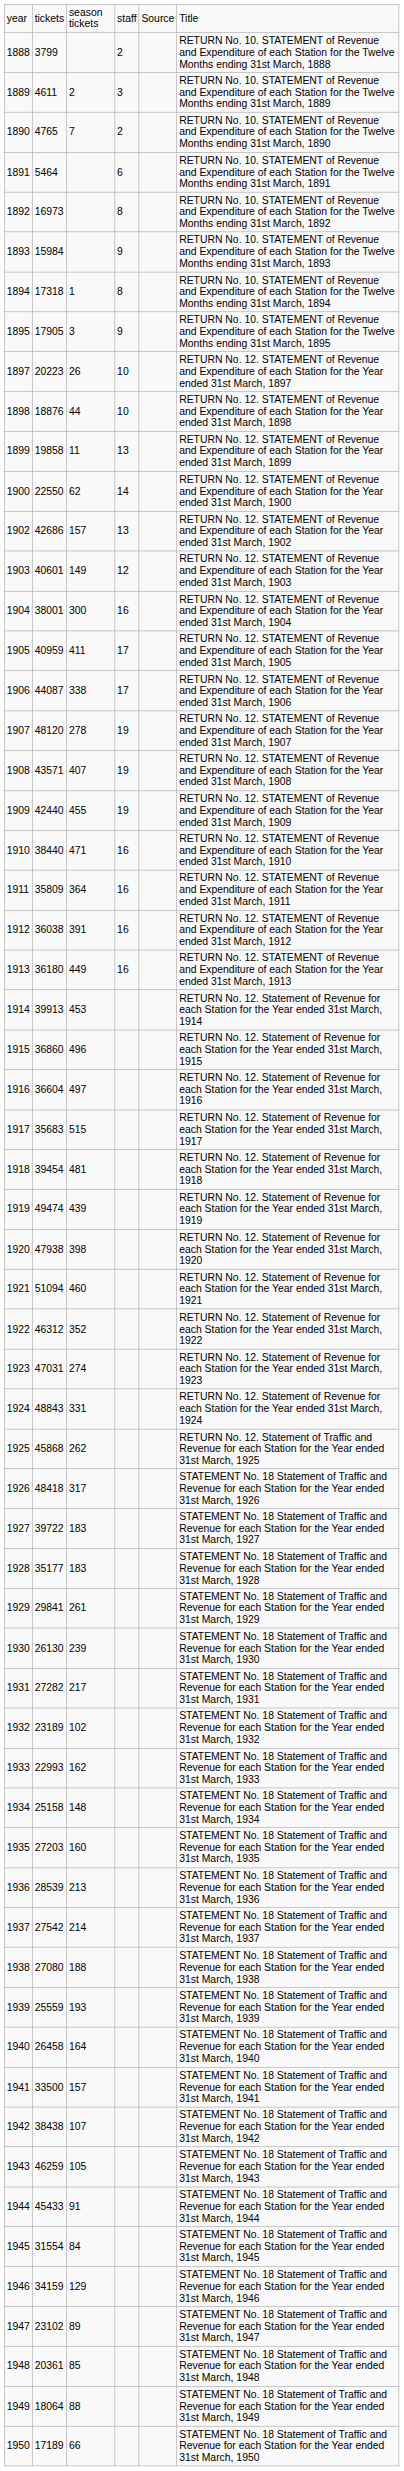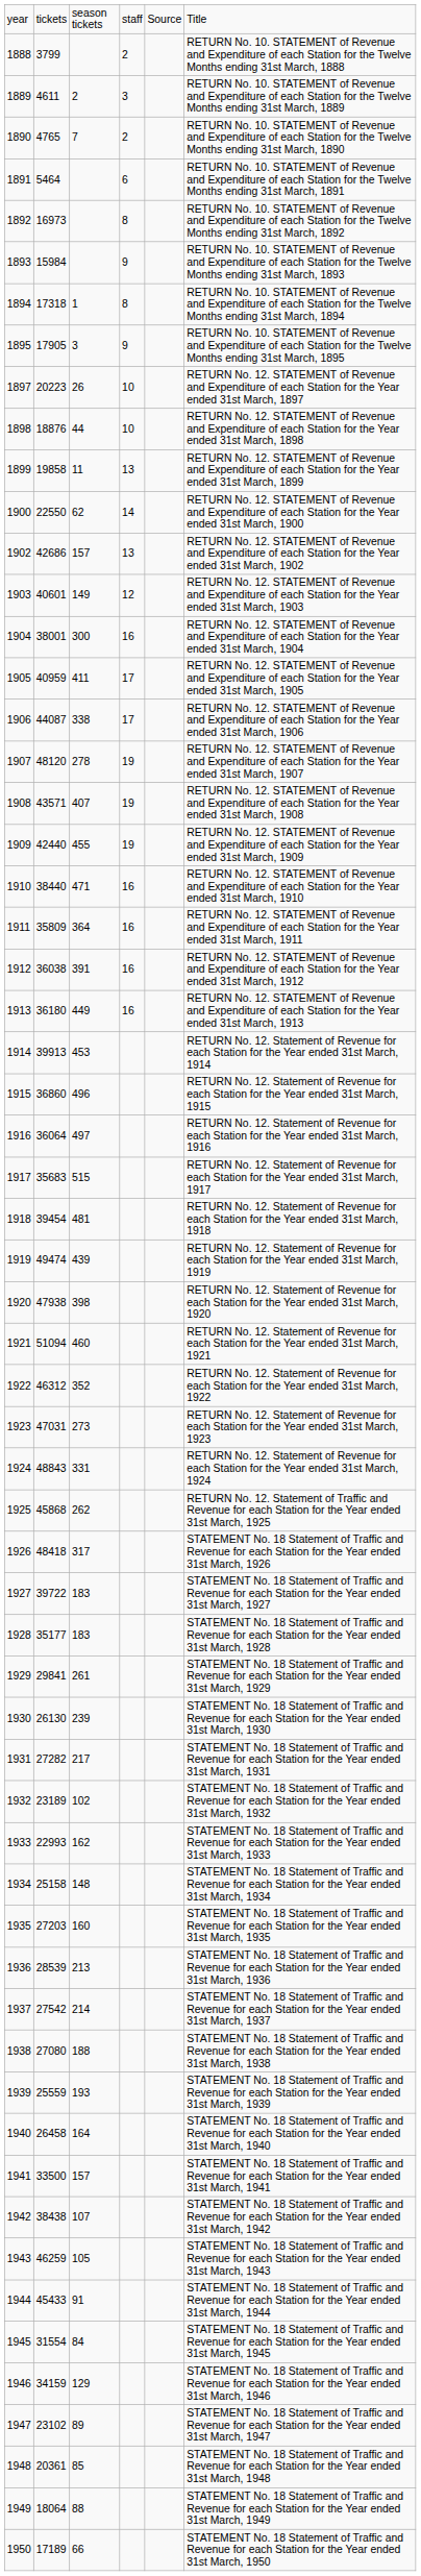1916 | column 2: 36604 -> 36064
1923 | column 3: 274 -> 273
